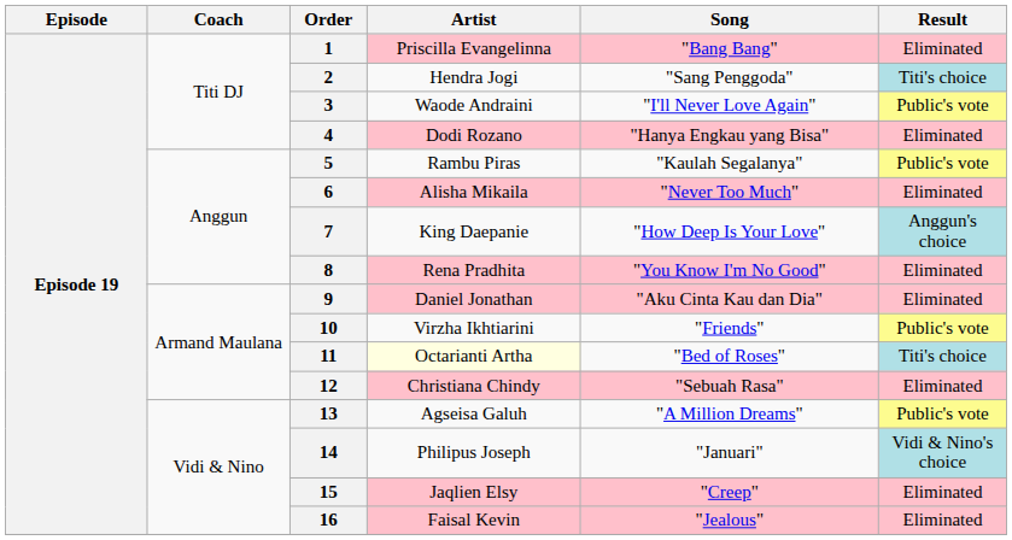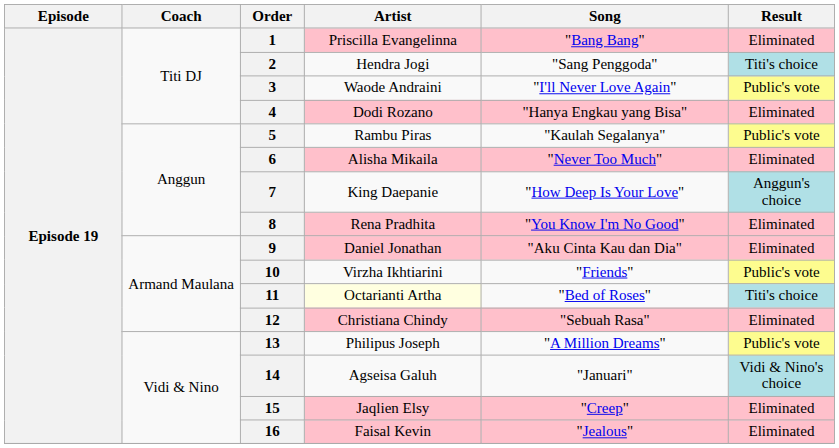13 | Artist: Agseisa Galuh -> Philipus Joseph
14 | Artist: Philipus Joseph -> Agseisa Galuh
